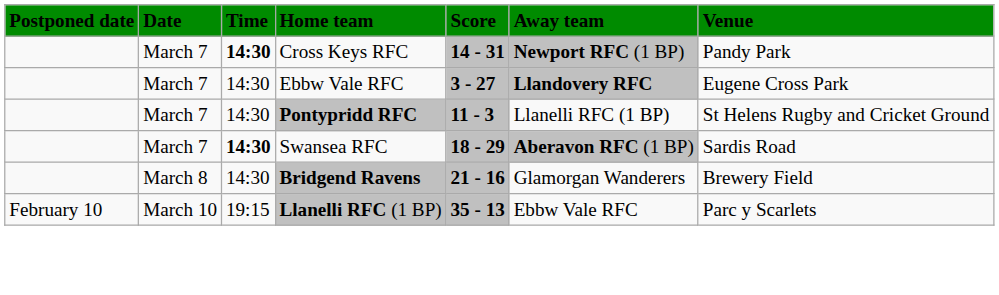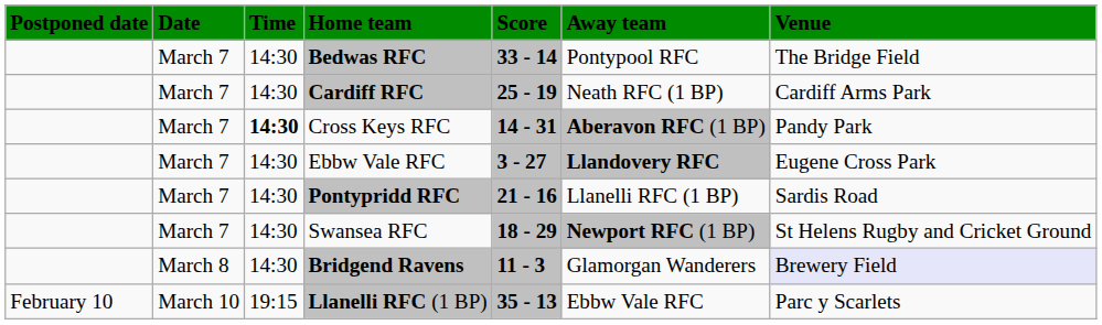+ row: March 7 | 14:30 | Bedwas RFC | 33 - 14 | Pontypool RFC | The Bridge Field
+ row: March 7 | 14:30 | Cardiff RFC | 25 - 19 | Neath RFC (1 BP) | Cardiff Arms Park
Cross Keys RFC | Away team: Newport RFC (1 BP) -> Aberavon RFC (1 BP)
Pontypridd RFC | Score: 11 - 3 -> 21 - 16
Pontypridd RFC | Venue: St Helens Rugby and Cricket Ground -> Sardis Road
Swansea RFC | Time: bold -> normal
Swansea RFC | Away team: Aberavon RFC (1 BP) -> Newport RFC (1 BP)
Swansea RFC | Venue: Sardis Road -> St Helens Rugby and Cricket Ground
Bridgend Ravens | Score: 21 - 16 -> 11 - 3
Bridgend Ravens | Venue: no background -> lavender background
